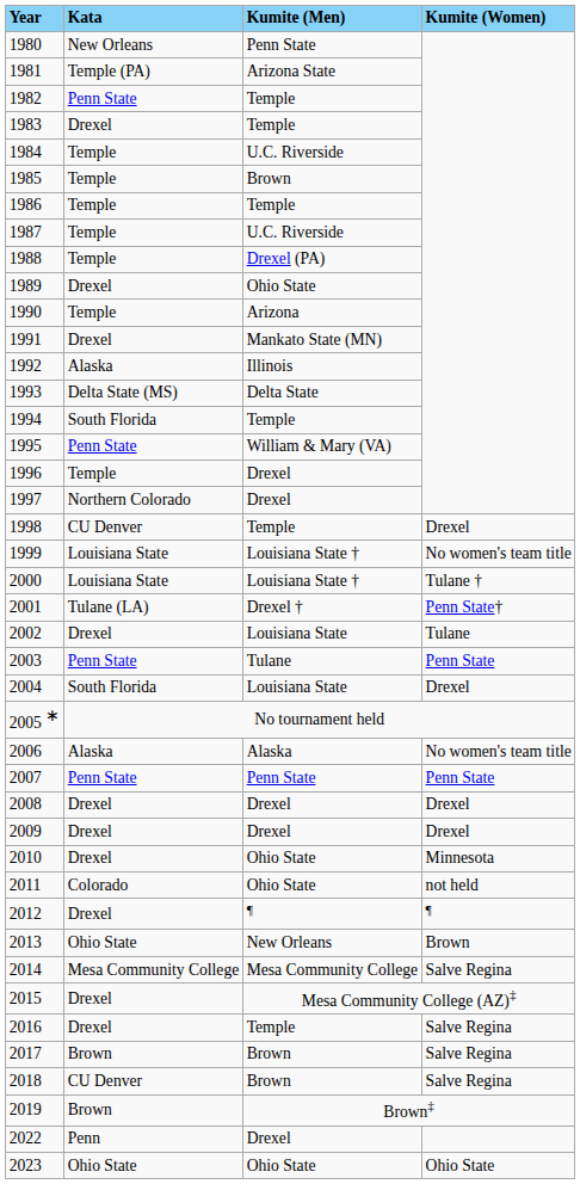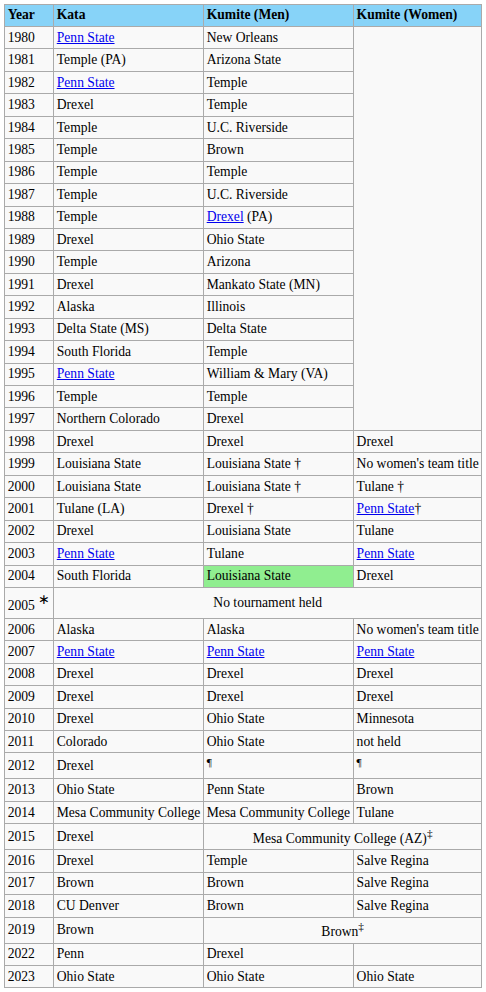1980 | Kata: New Orleans -> Penn State
1980 | Kumite (Men): Penn State -> New Orleans
1996 | Kumite (Men): Drexel -> Temple
1998 | Kata: CU Denver -> Drexel
1998 | Kumite (Men): Temple -> Drexel
2004 | Kumite (Men): no background -> lightgreen background
2013 | Kumite (Men): New Orleans -> Penn State
2014 | Kumite (Women): Salve Regina -> Tulane
